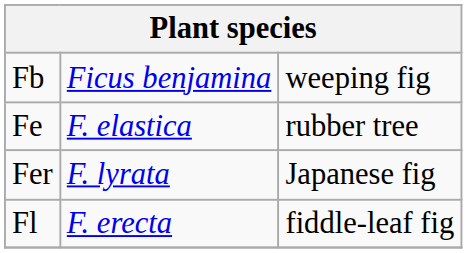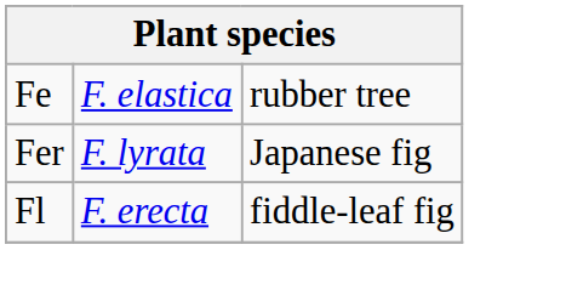- row: Fb | Ficus benjamina | weeping fig
